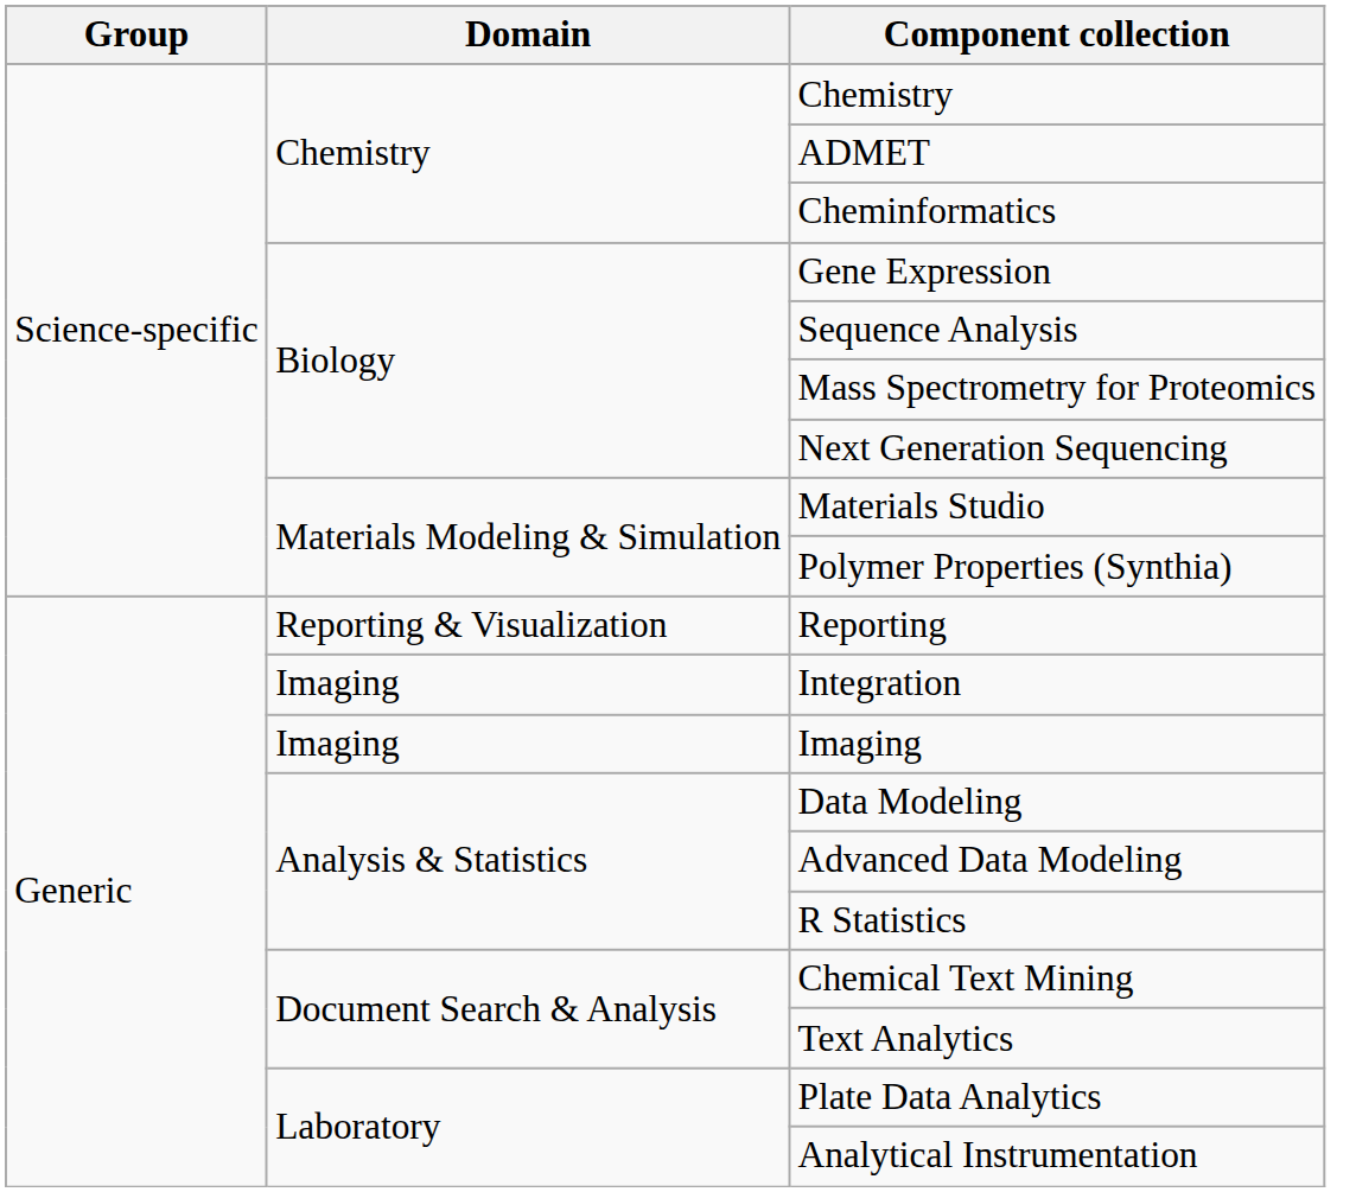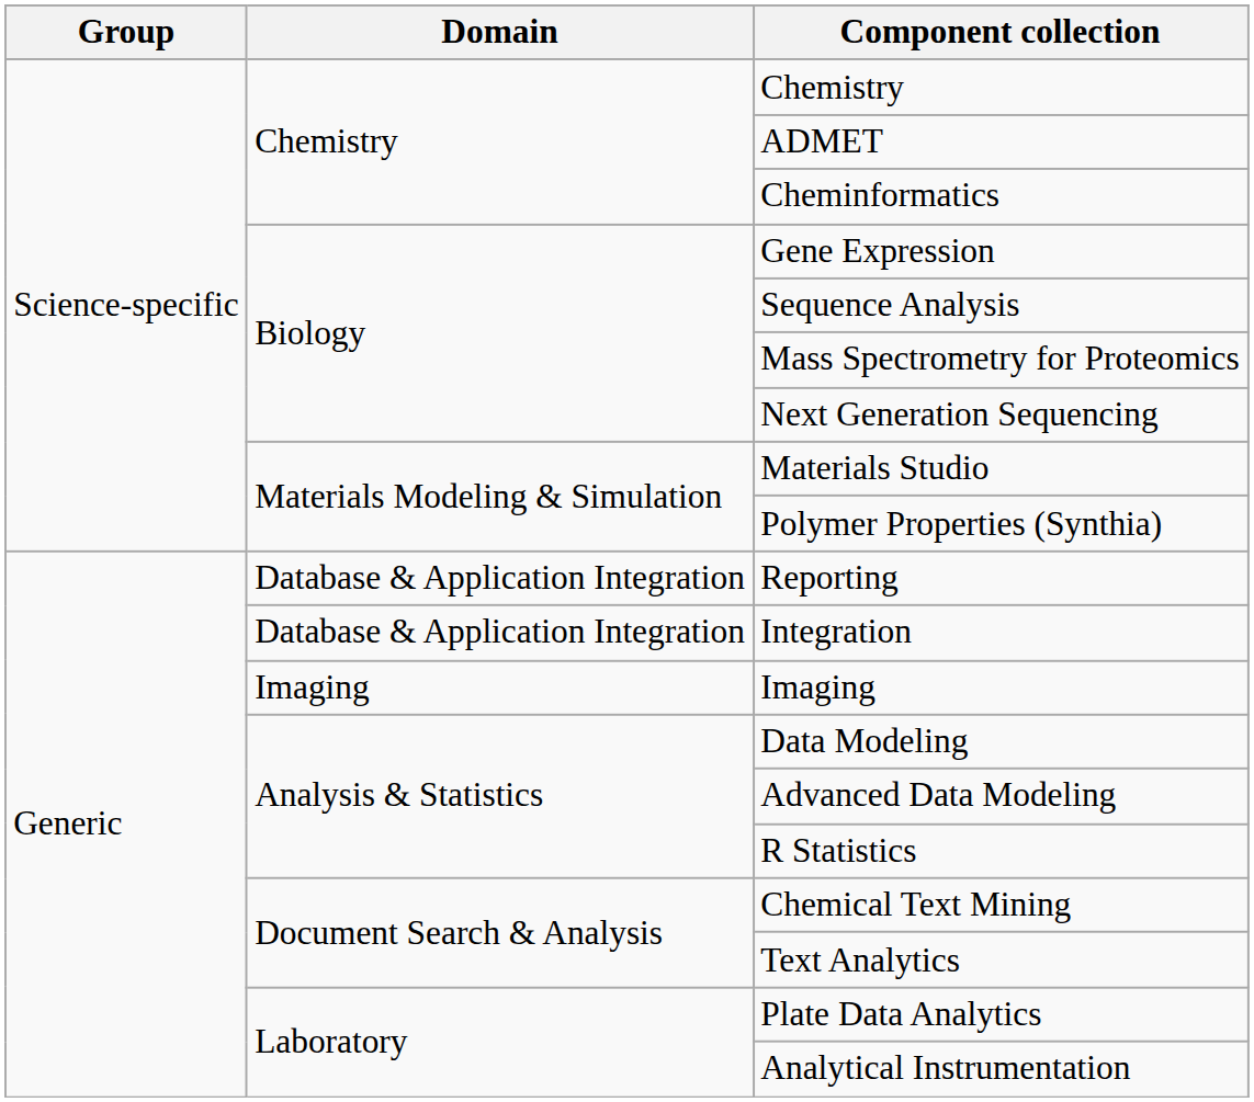Reporting | Domain: Reporting & Visualization -> Database & Application Integration
Integration | Domain: Imaging -> Database & Application Integration
